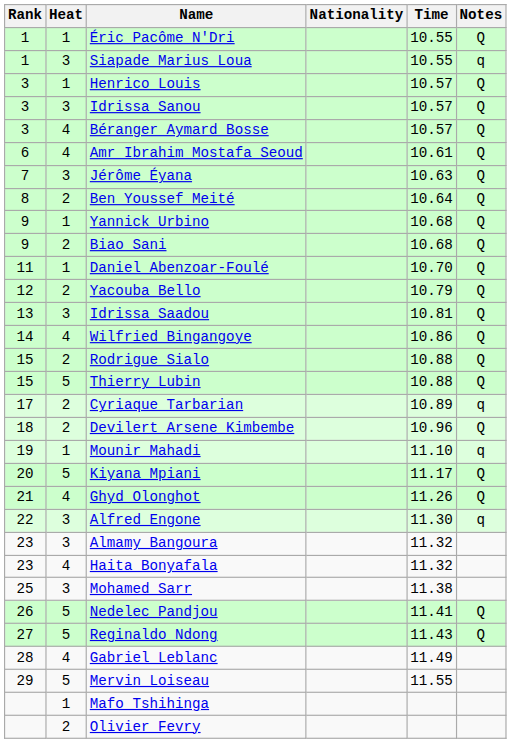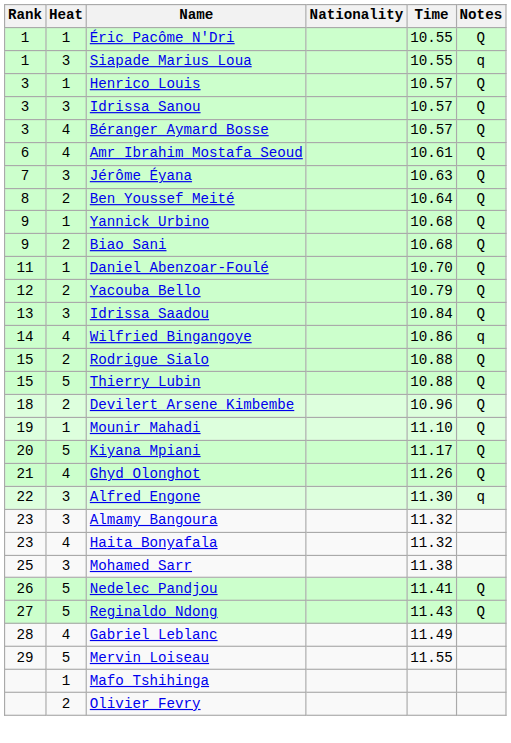Idrissa Saadou | Time: 10.81 -> 10.84
Wilfried Bingangoye | Notes: Q -> q
- row: 17 | 2 | Cyriaque Tarbarian | 10.89 | q
Mounir Mahadi | Notes: q -> Q
